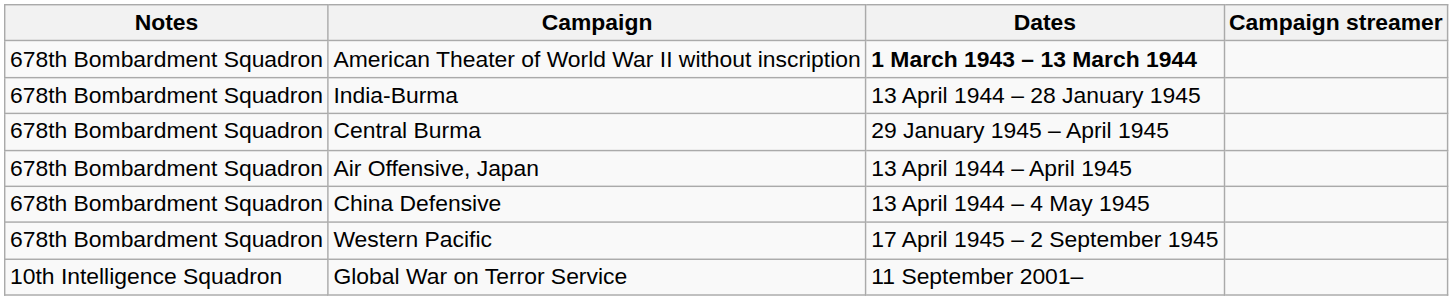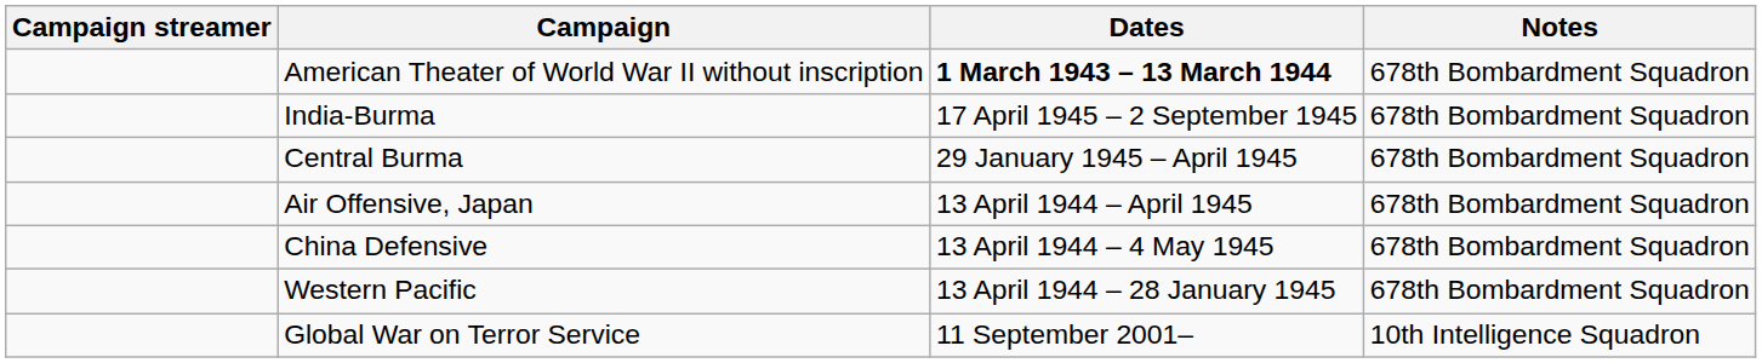columns swapped: Campaign streamer <-> Notes
India-Burma | Dates: 13 April 1944 – 28 January 1945 -> 17 April 1945 – 2 September 1945
Western Pacific | Dates: 17 April 1945 – 2 September 1945 -> 13 April 1944 – 28 January 1945
